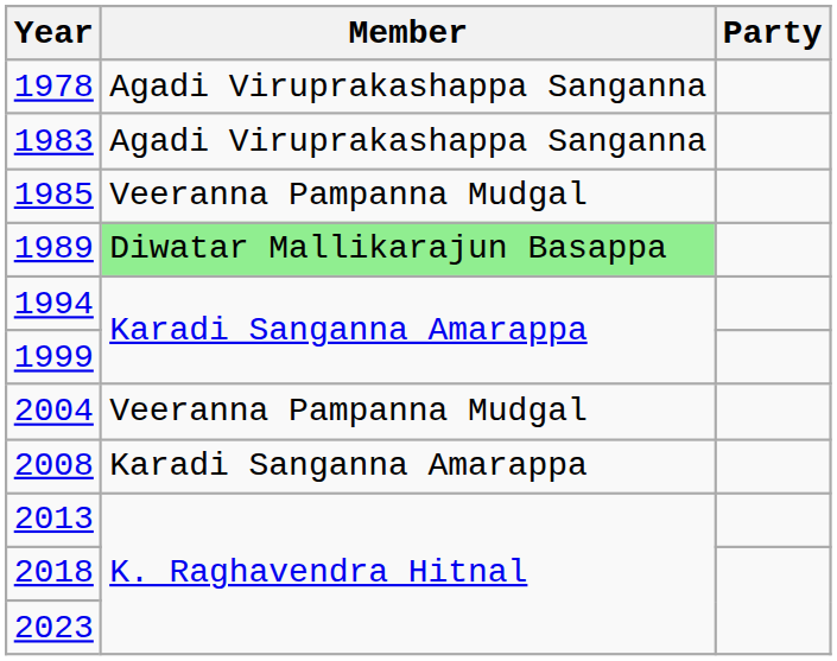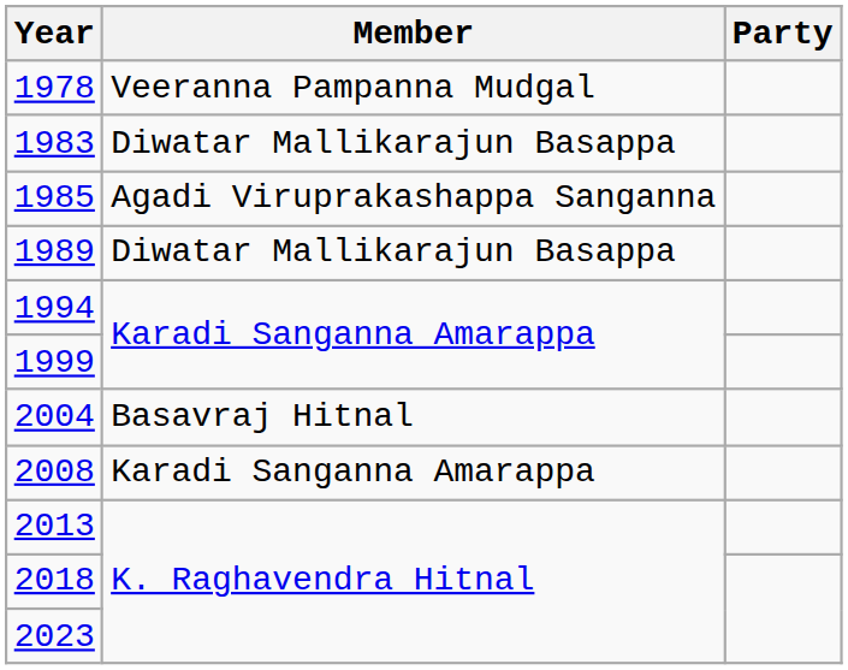1978 | Member: Agadi Viruprakashappa Sanganna -> Veeranna Pampanna Mudgal
1983 | Member: Agadi Viruprakashappa Sanganna -> Diwatar Mallikarajun Basappa
1985 | Member: Veeranna Pampanna Mudgal -> Agadi Viruprakashappa Sanganna
1989 | Member: lightgreen background -> no background
2004 | Member: Veeranna Pampanna Mudgal -> Basavraj Hitnal
